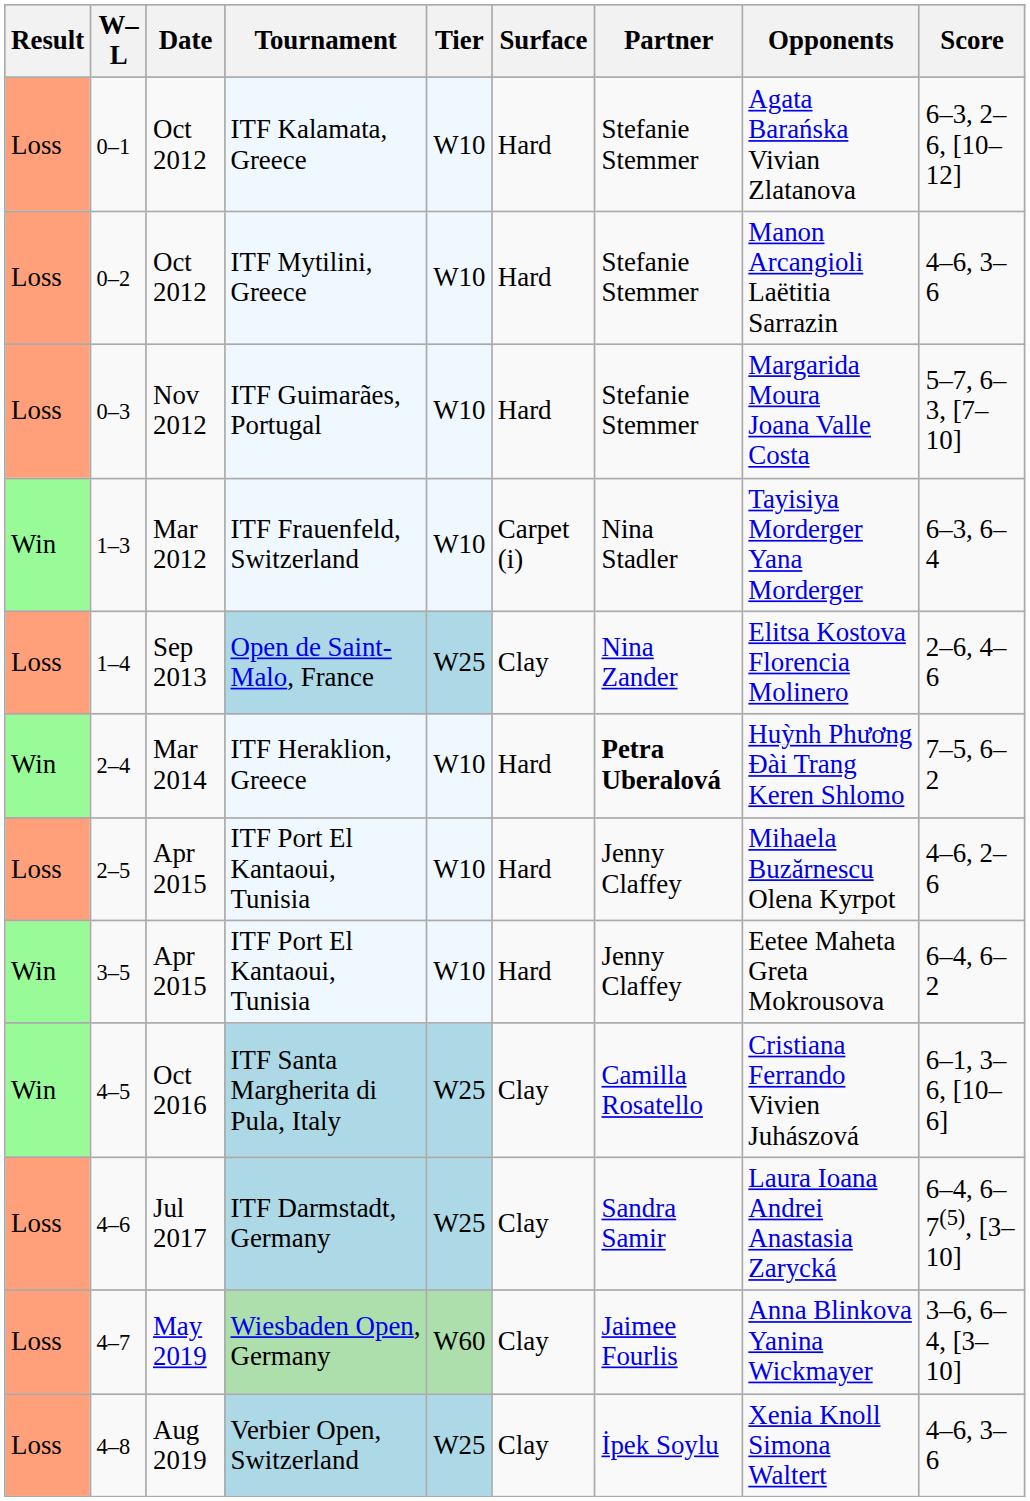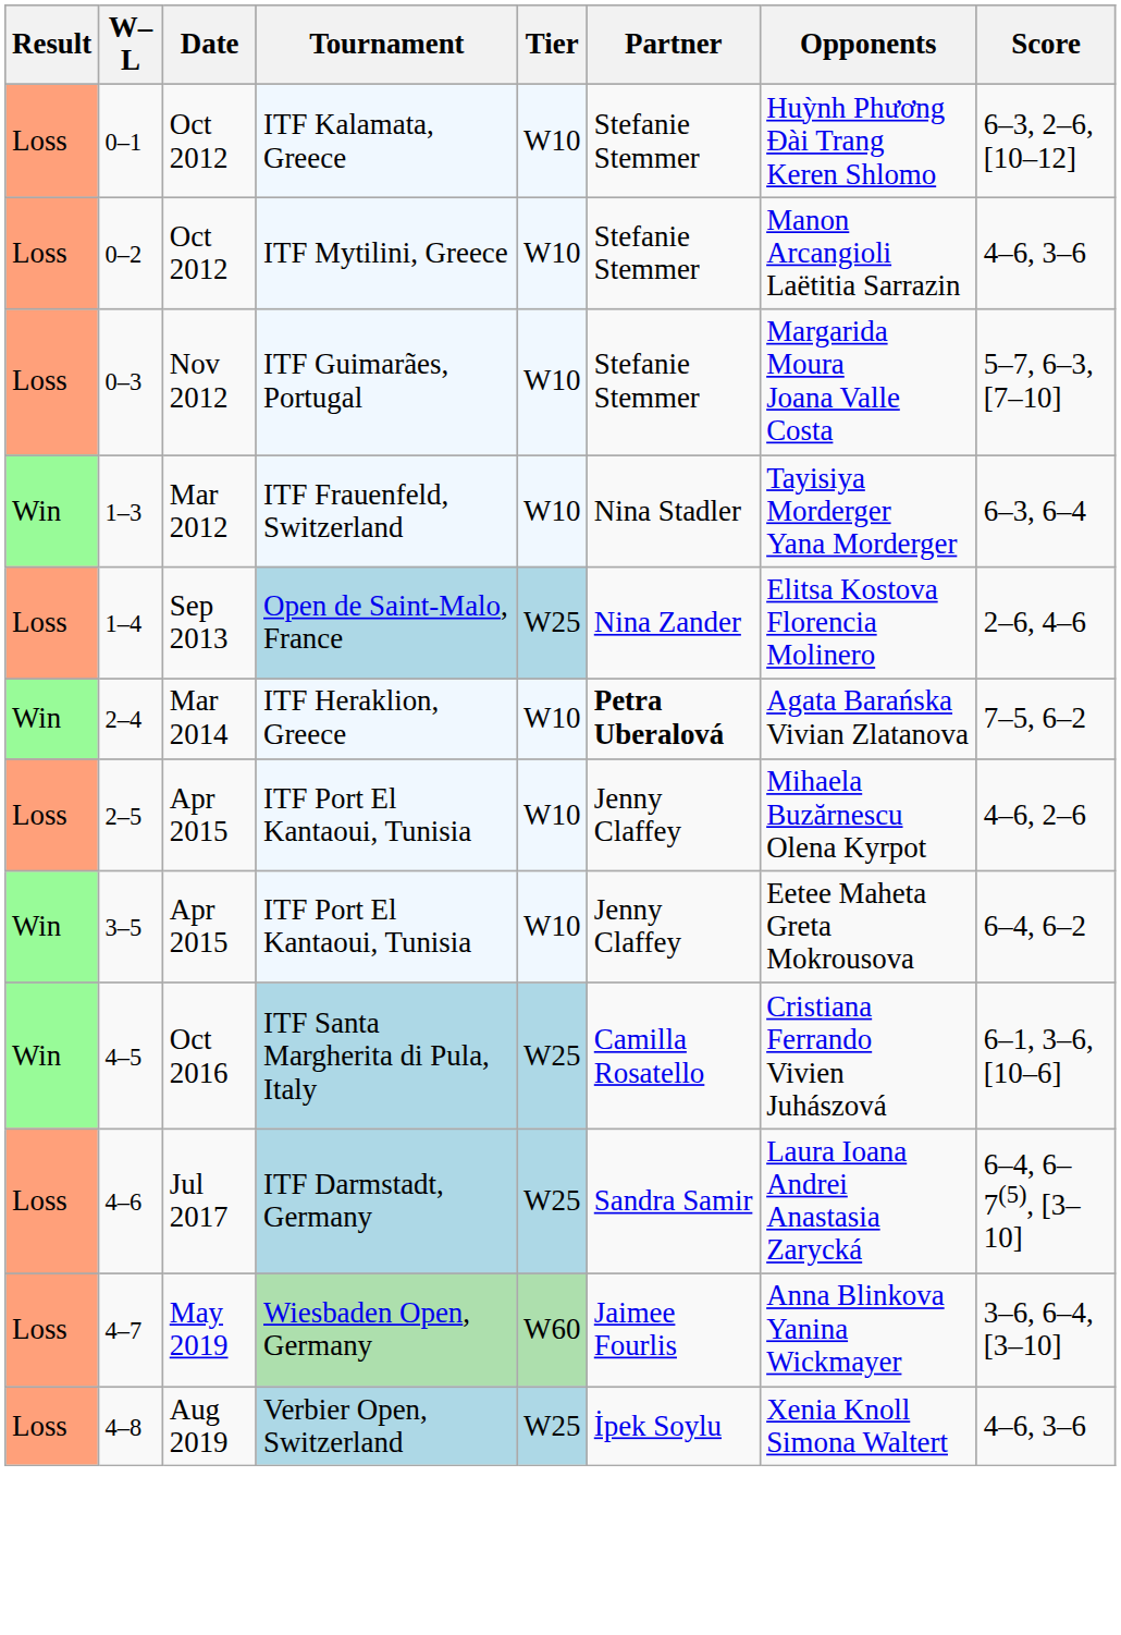- column: Surface | Hard | Hard | Hard | Carpet (i) | Clay | Hard | Hard | Hard | Clay | Clay | Clay | Clay
ITF Kalamata, Greece | Opponents: Agata Barańska Vivian Zlatanova -> Huỳnh Phương Đài Trang Keren Shlomo
ITF Heraklion, Greece | Opponents: Huỳnh Phương Đài Trang Keren Shlomo -> Agata Barańska Vivian Zlatanova
